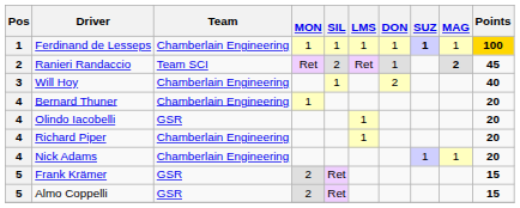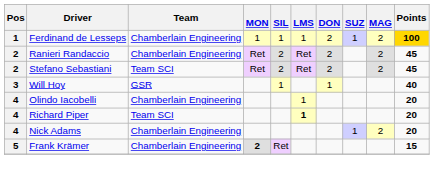Ferdinand de Lesseps | DON: 1 -> 2
Ferdinand de Lesseps | SUZ: bold -> normal
Ferdinand de Lesseps | MAG: 1 -> 2
Ranieri Randaccio | Team: Team SCI -> Chamberlain Engineering
Ranieri Randaccio | DON: 1 -> 2
Ranieri Randaccio | MAG: bold -> normal
+ row: 2 | Stefano Sebastiani | Team SCI | Ret | 2 | Ret | 2 | 2 | 45
Will Hoy | Team: Chamberlain Engineering -> GSR
Will Hoy | DON: 2 -> 1
- row: 4 | Bernard Thuner | Chamberlain Engineering | 1 | 20
Olindo Iacobelli | Team: GSR -> Chamberlain Engineering
Richard Piper | Team: Chamberlain Engineering -> Team SCI
Richard Piper | LMS: normal -> bold
Nick Adams | MAG: 1 -> 2
Frank Krämer | Team: GSR -> Chamberlain Engineering
Frank Krämer | MON: normal -> bold
- row: 5 | Almo Coppelli | GSR | 2 | Ret | 15
